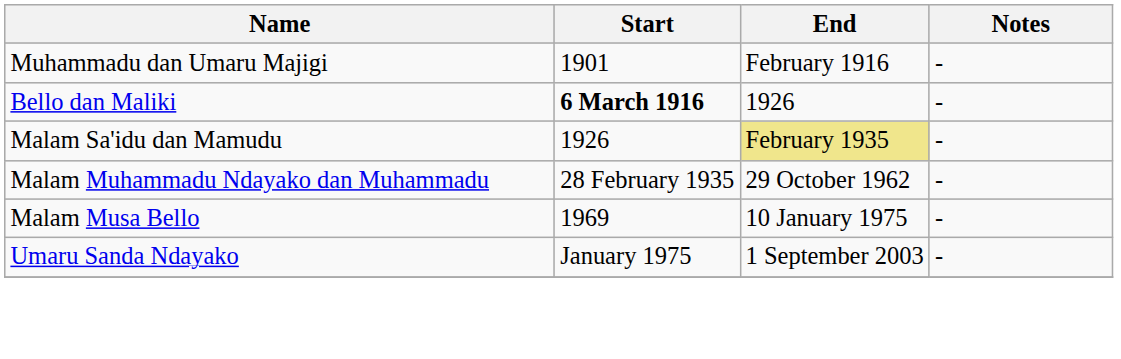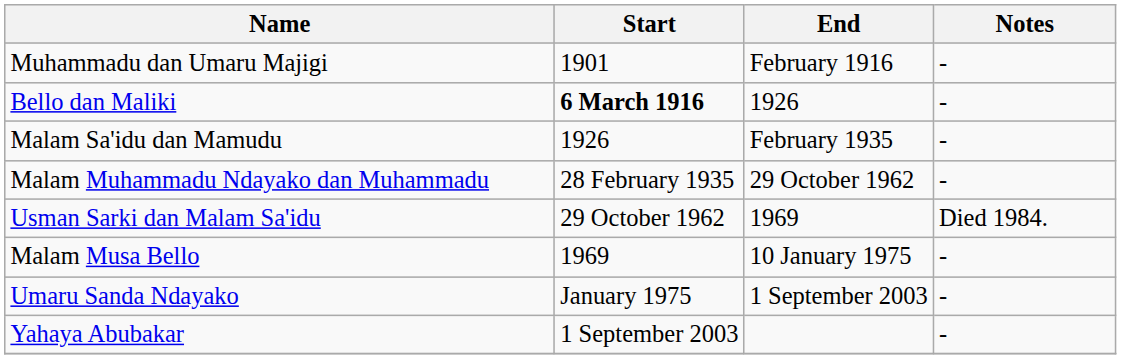Malam Sa'idu dan Mamudu | End: khaki background -> no background
+ row: Usman Sarki dan Malam Sa'idu | 29 October 1962 | 1969 | Died 1984.
+ row: Yahaya Abubakar | 1 September 2003 | -
